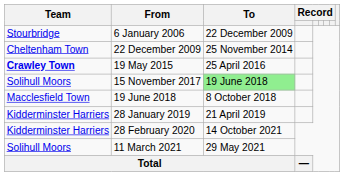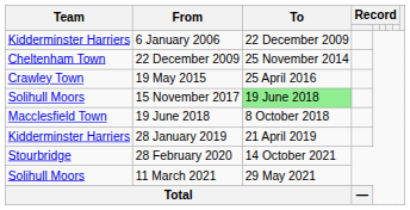6 January 2006 | Team: Stourbridge -> Kidderminster Harriers
19 May 2015 | Team: bold -> normal
28 February 2020 | Team: Kidderminster Harriers -> Stourbridge
